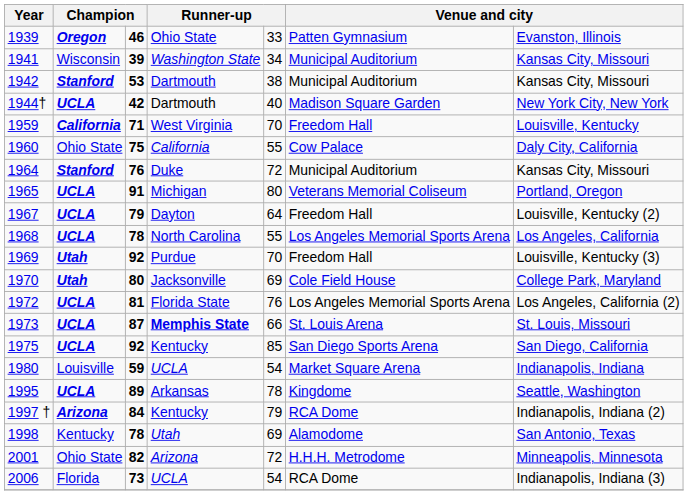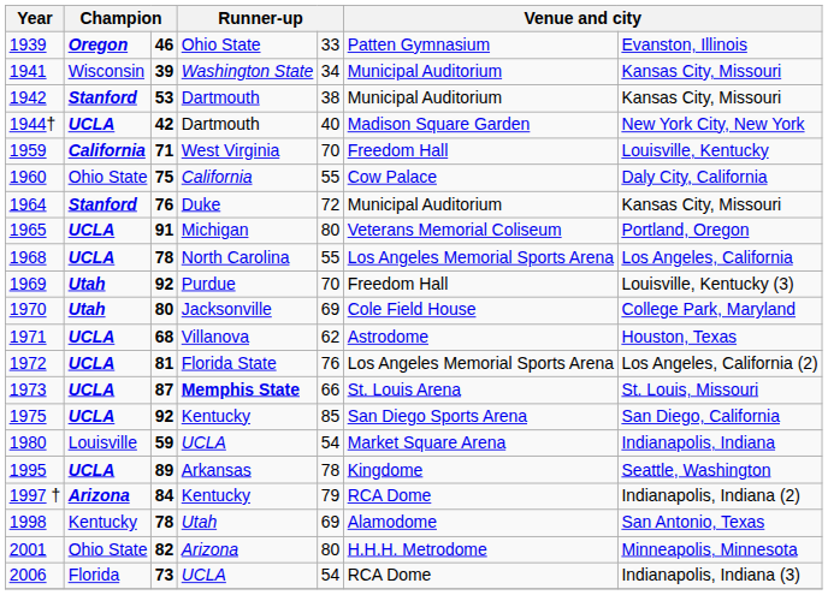- row: 1967 | UCLA | 79 | Dayton | 64 | Freedom Hall | Louisville, Kentucky (2)
+ row: 1971 | UCLA | 68 | Villanova | 62 | Astrodome | Houston, Texas
2001 | column 5: 72 -> 80
